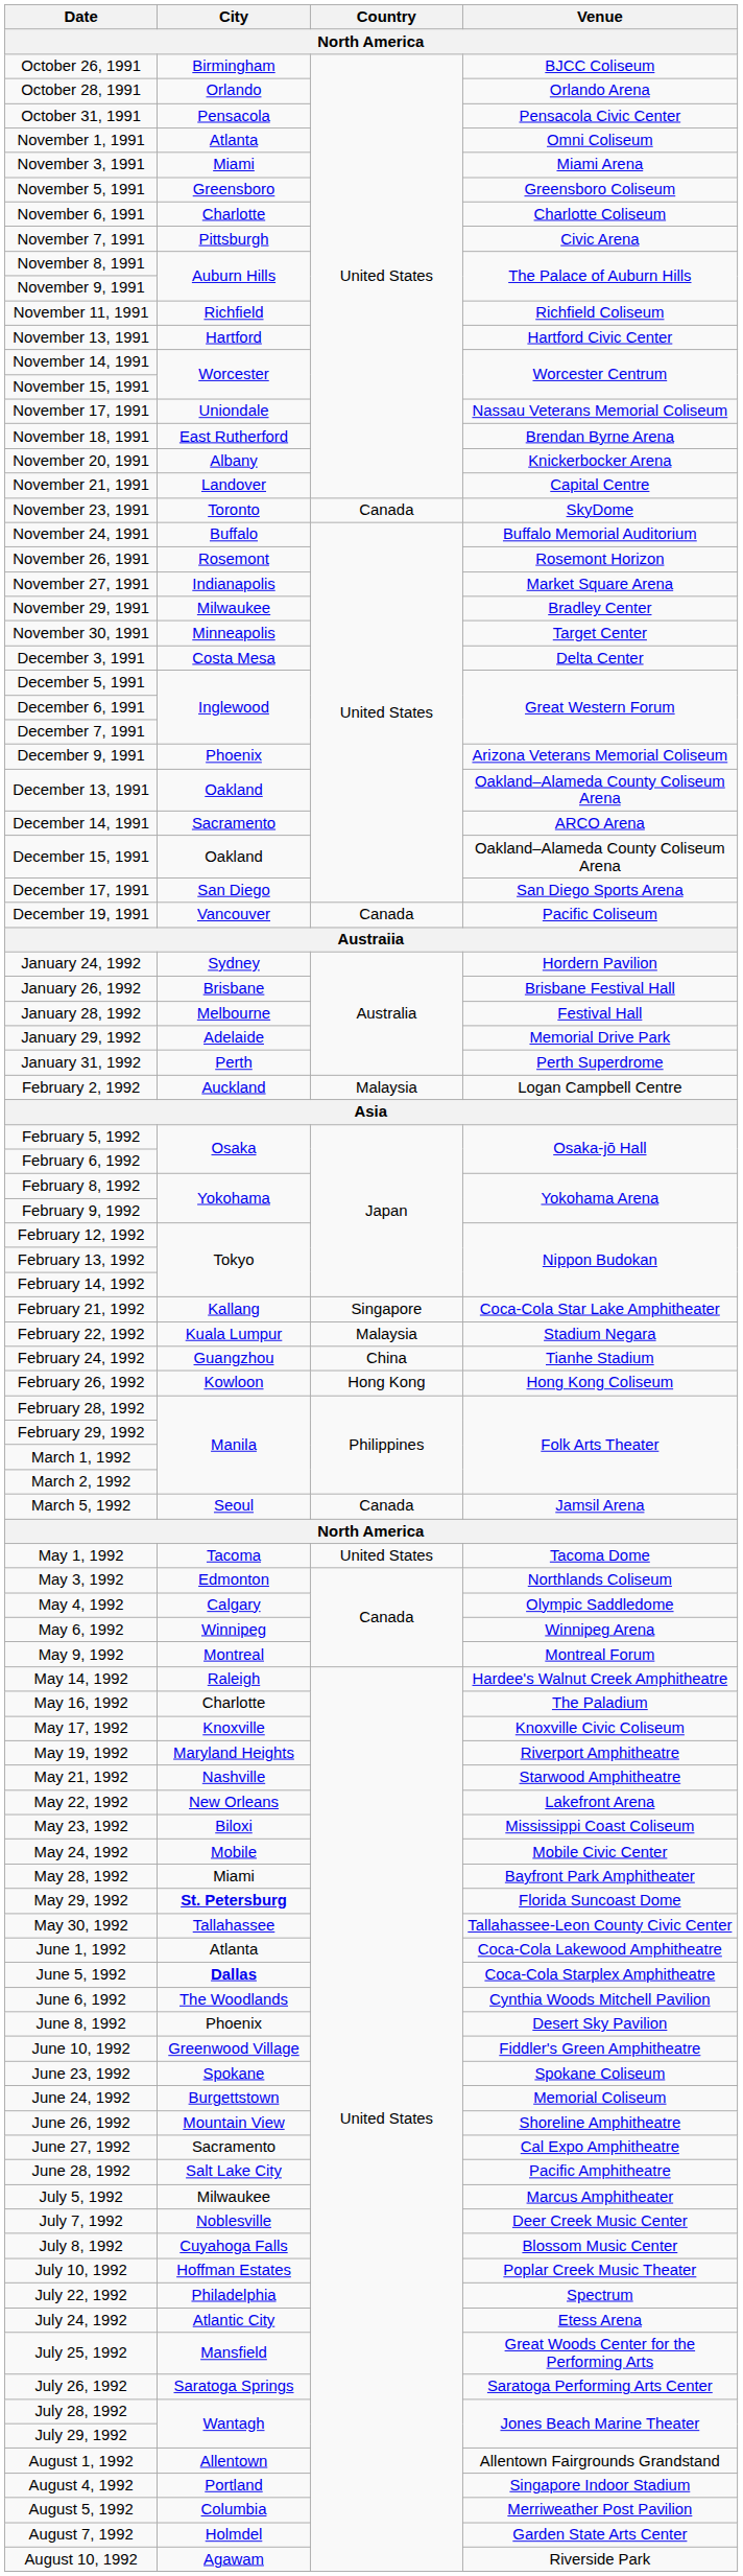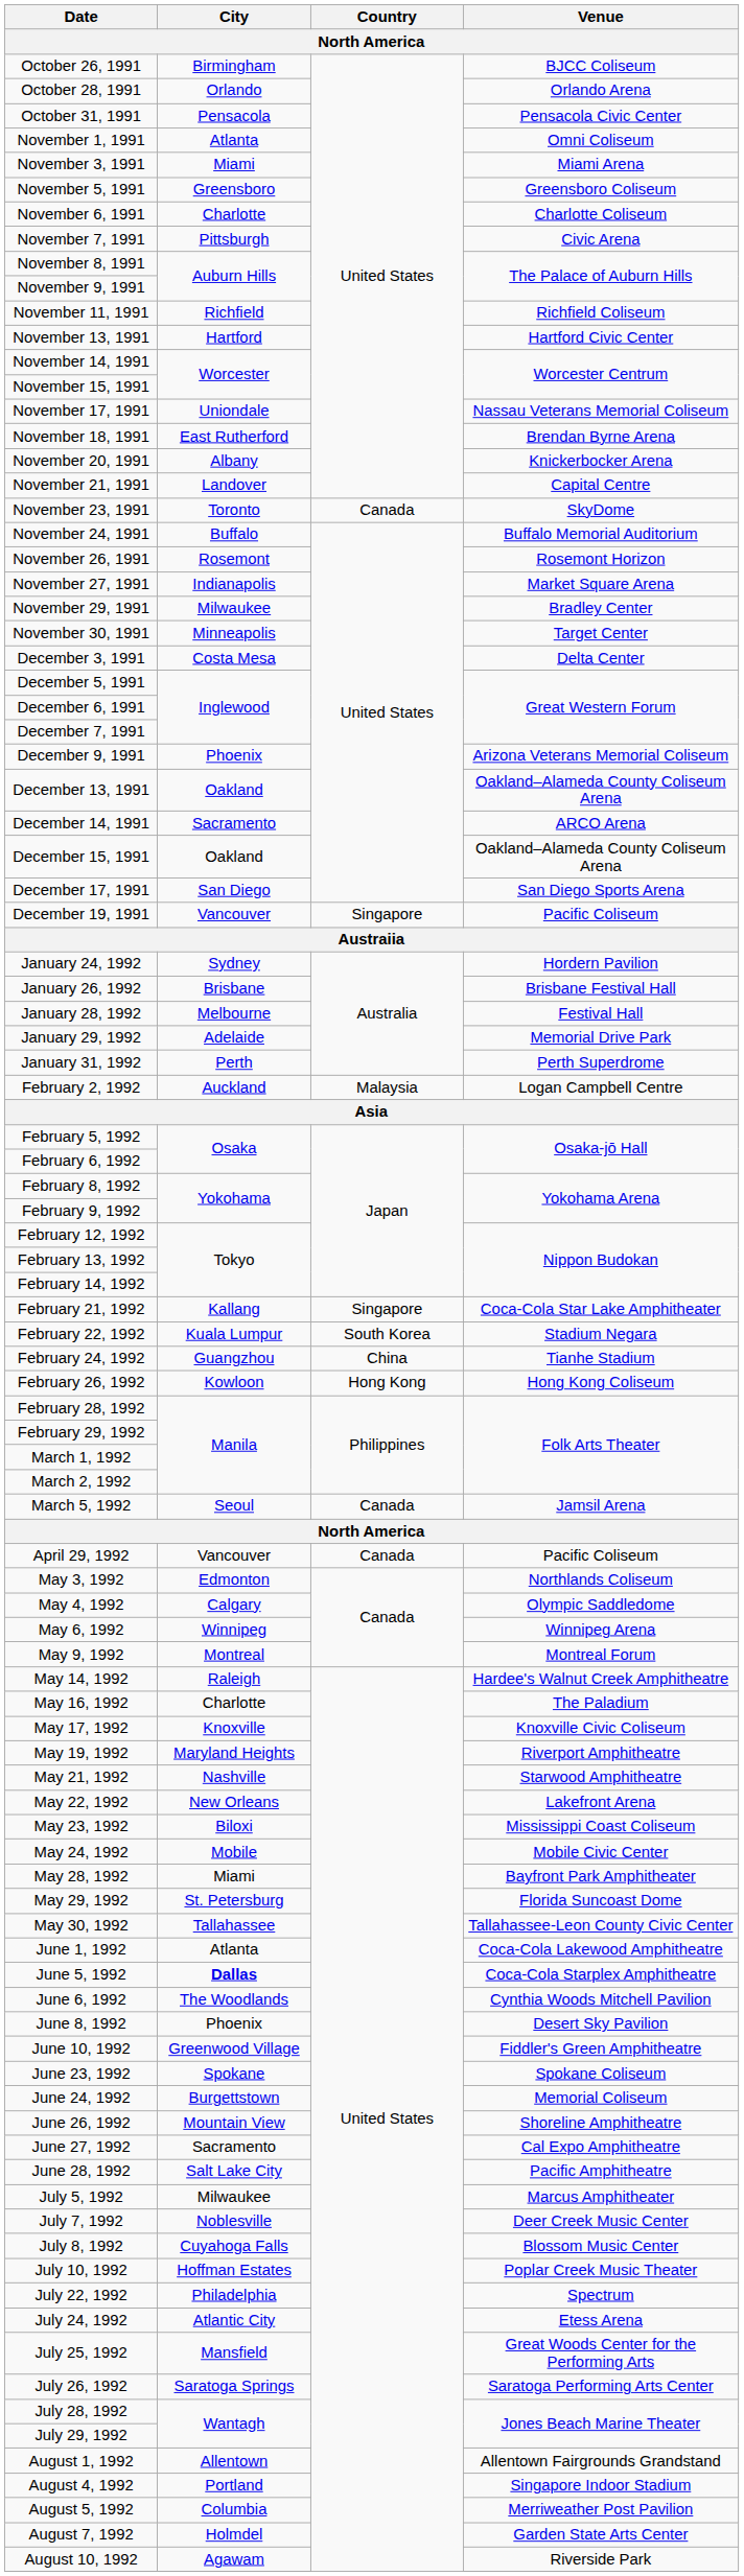December 19, 1991 | Country: Canada -> Singapore
February 22, 1992 | Country: Malaysia -> South Korea
+ row: April 29, 1992 | Vancouver | Canada | Pacific Coliseum
- row: May 1, 1992 | Tacoma | United States | Tacoma Dome
May 29, 1992 | City: bold -> normal
